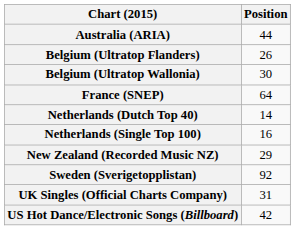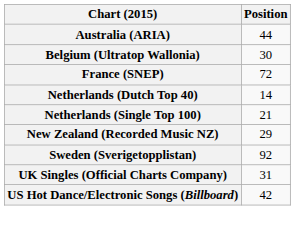- row: Belgium (Ultratop Flanders) | 26
France (SNEP) | Position: 64 -> 72
Netherlands (Single Top 100) | Position: 16 -> 21
